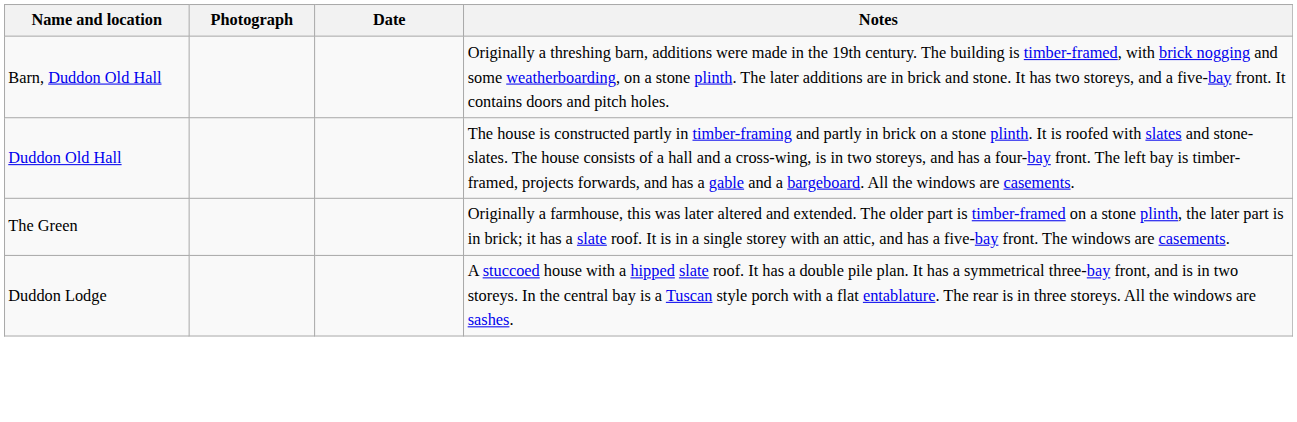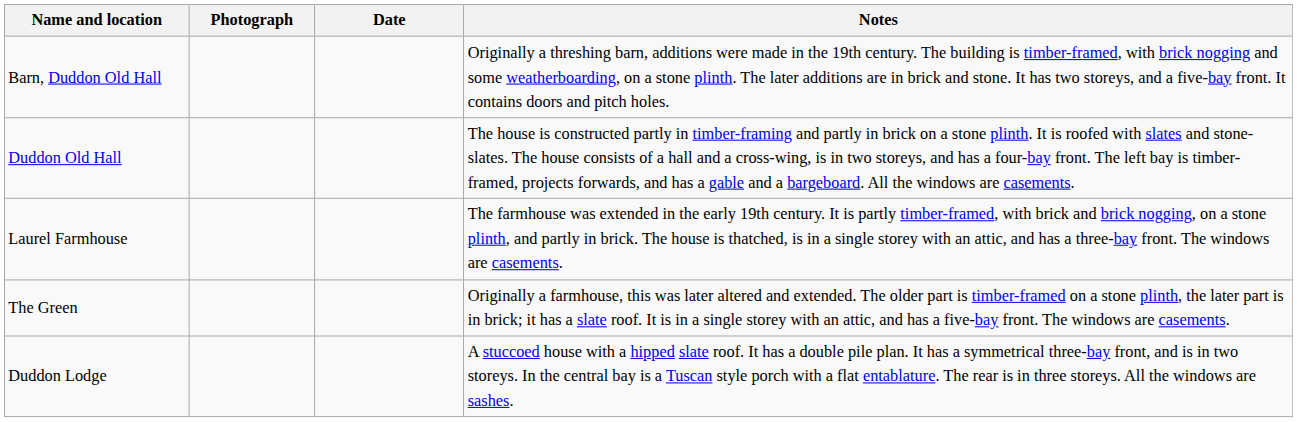+ row: Laurel Farmhouse | The farmhouse was extended in the early 19th century. It is partly timber-framed, with brick and brick nogging, on a stone plinth, and partly in brick. The house is thatched, is in a single storey with an attic, and has a three-bay front. The windows are casements.
